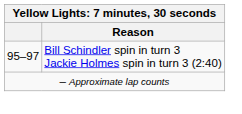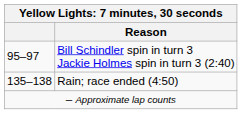+ row: 135–138 | Rain; race ended (4:50)
